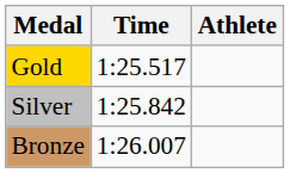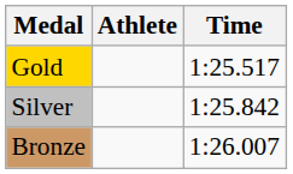columns swapped: Athlete <-> Time
